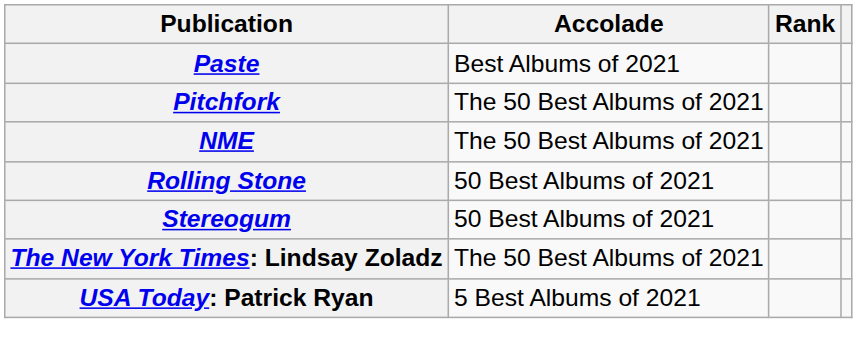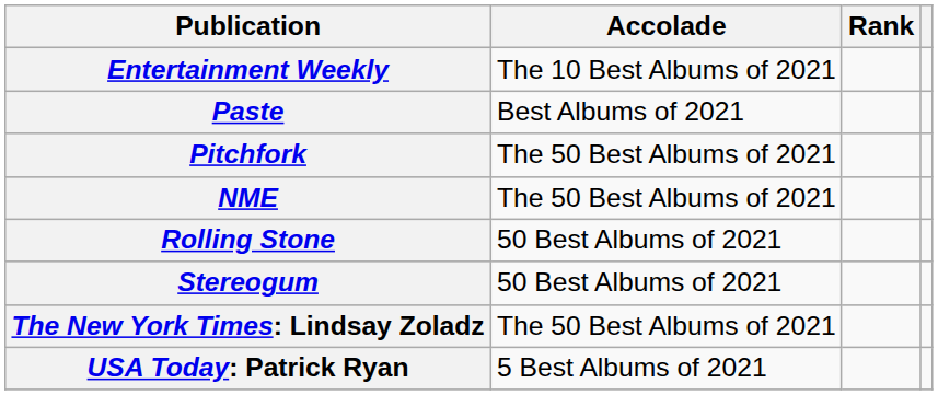+ row: Entertainment Weekly | The 10 Best Albums of 2021
